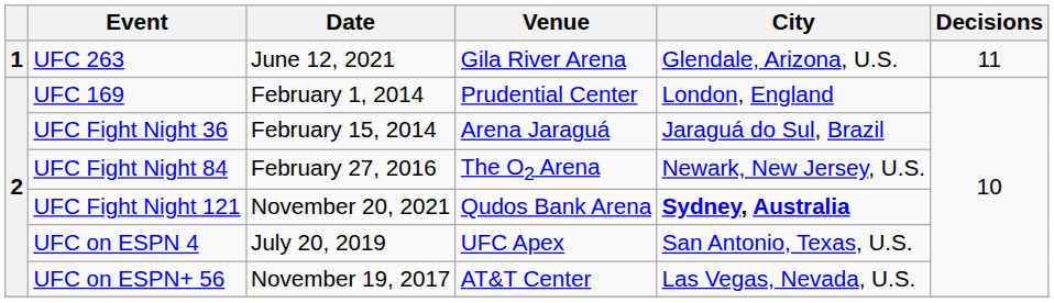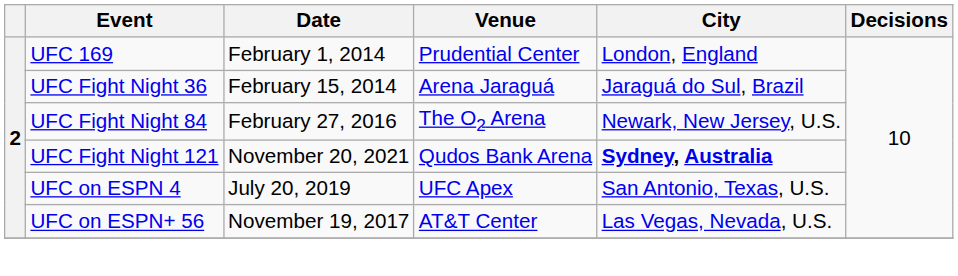- row: 1 | UFC 263 | June 12, 2021 | Gila River Arena | Glendale, Arizona, U.S. | 11
